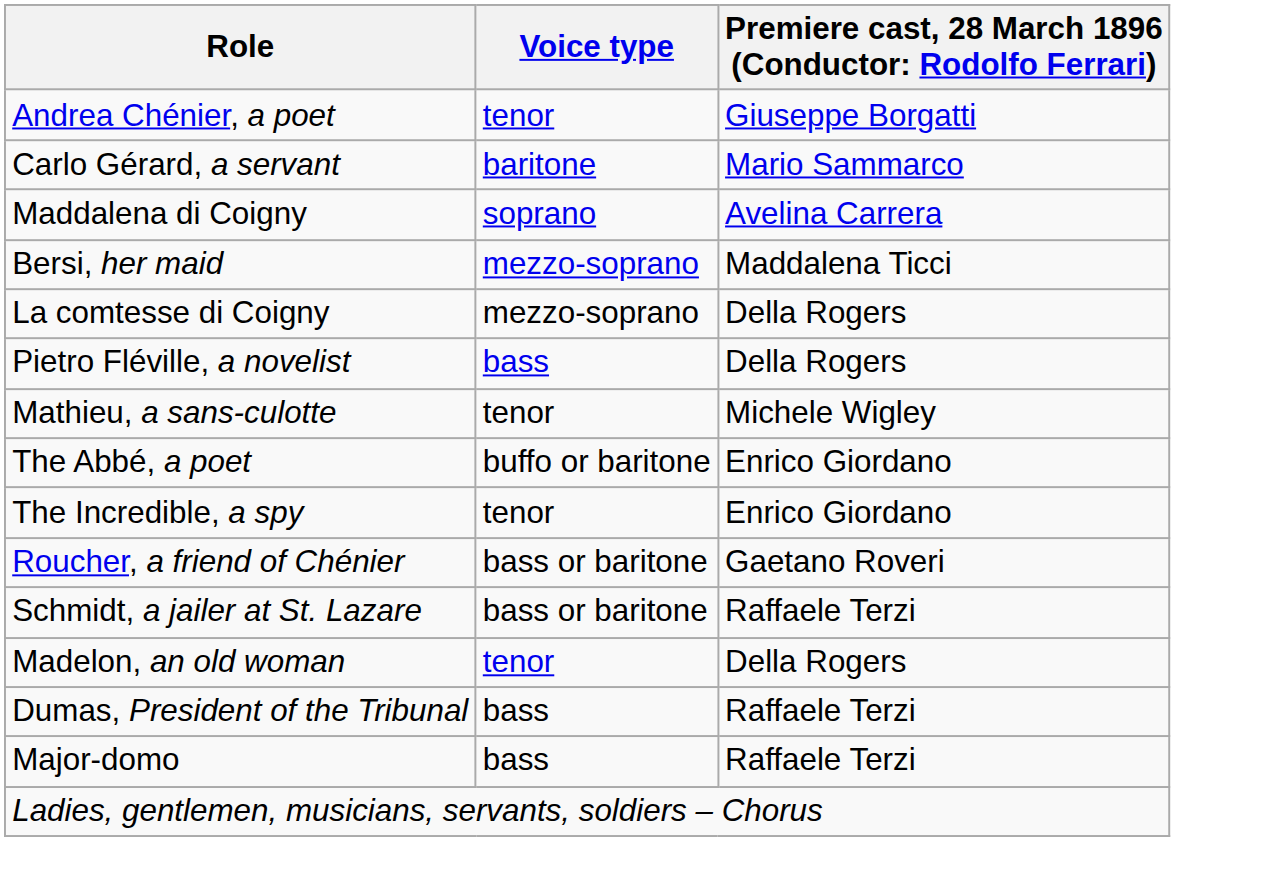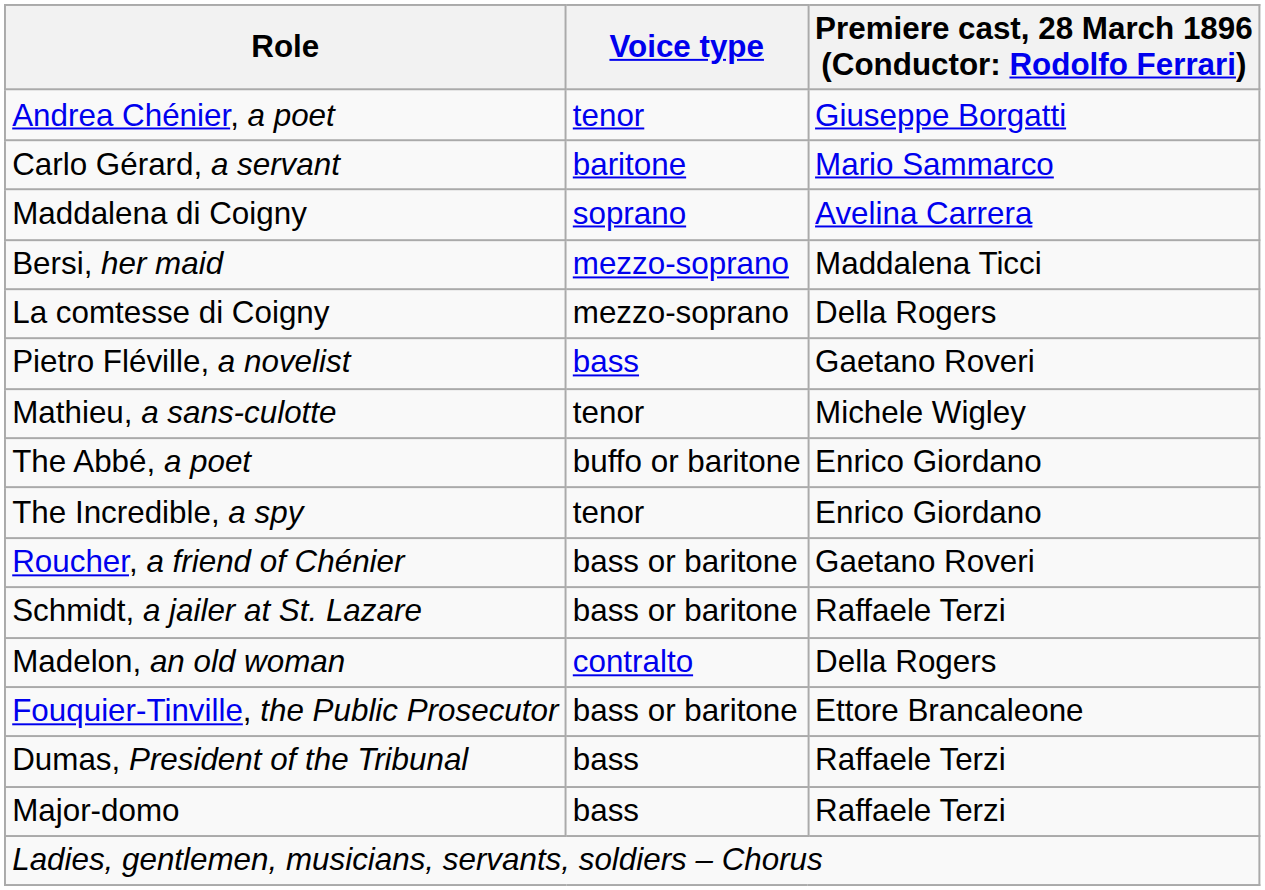Pietro Fléville, a novelist | column 3: Della Rogers -> Gaetano Roveri
Madelon, an old woman | Voice type: tenor -> contralto
+ row: Fouquier-Tinville, the Public Prosecutor | bass or baritone | Ettore Brancaleone
